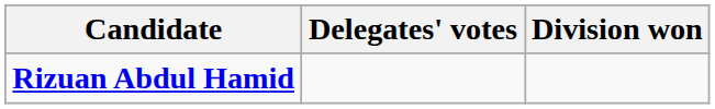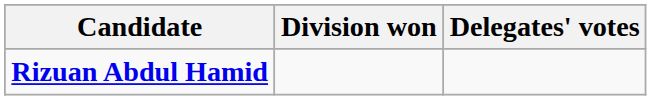columns swapped: Division won <-> Delegates' votes
